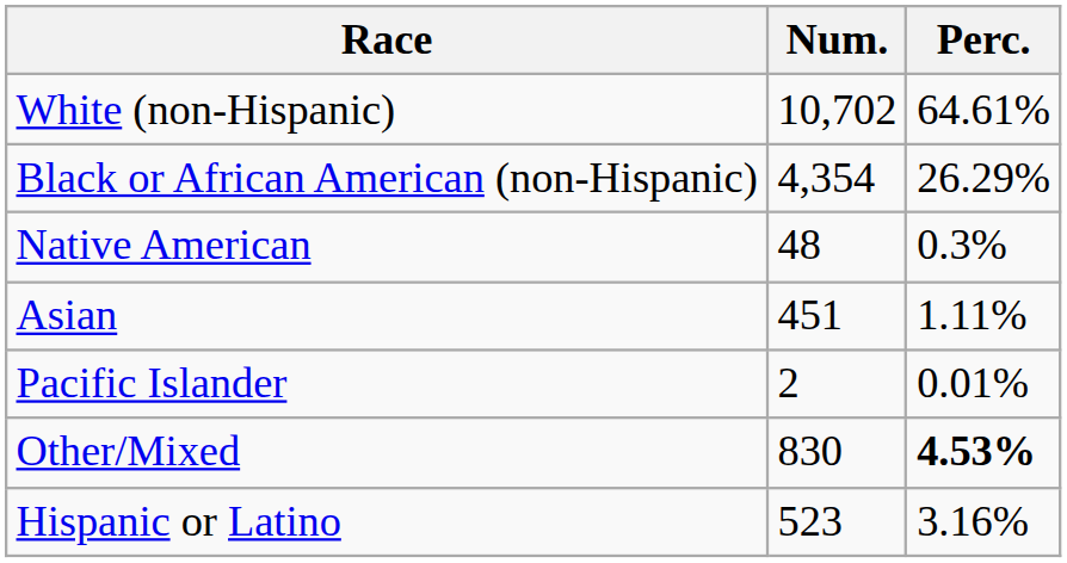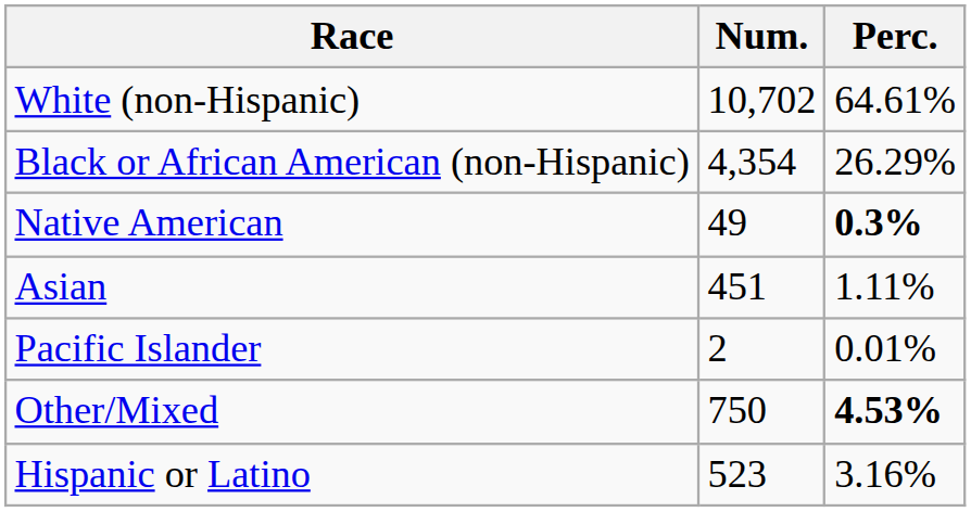Native American | Num.: 48 -> 49
Native American | Perc.: normal -> bold
Other/Mixed | Num.: 830 -> 750
